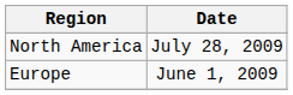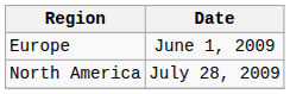rows swapped: Europe <-> North America
